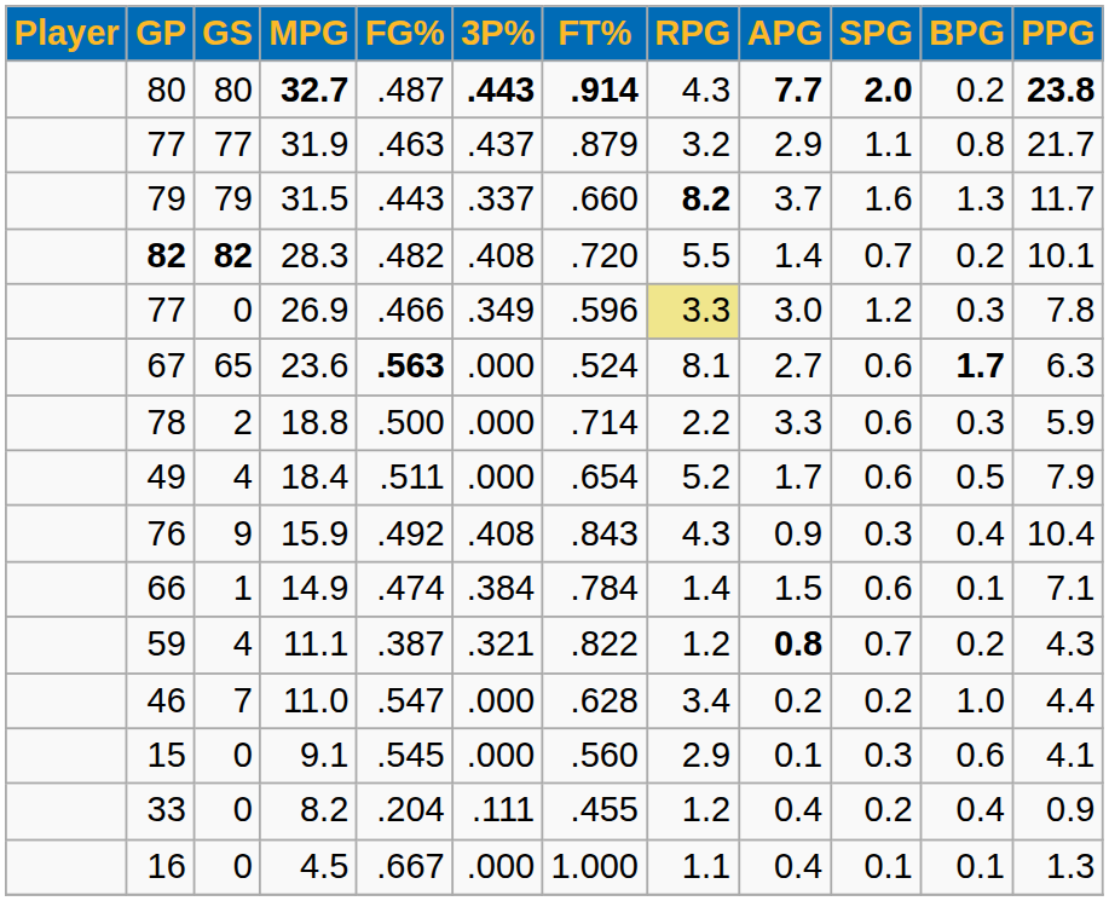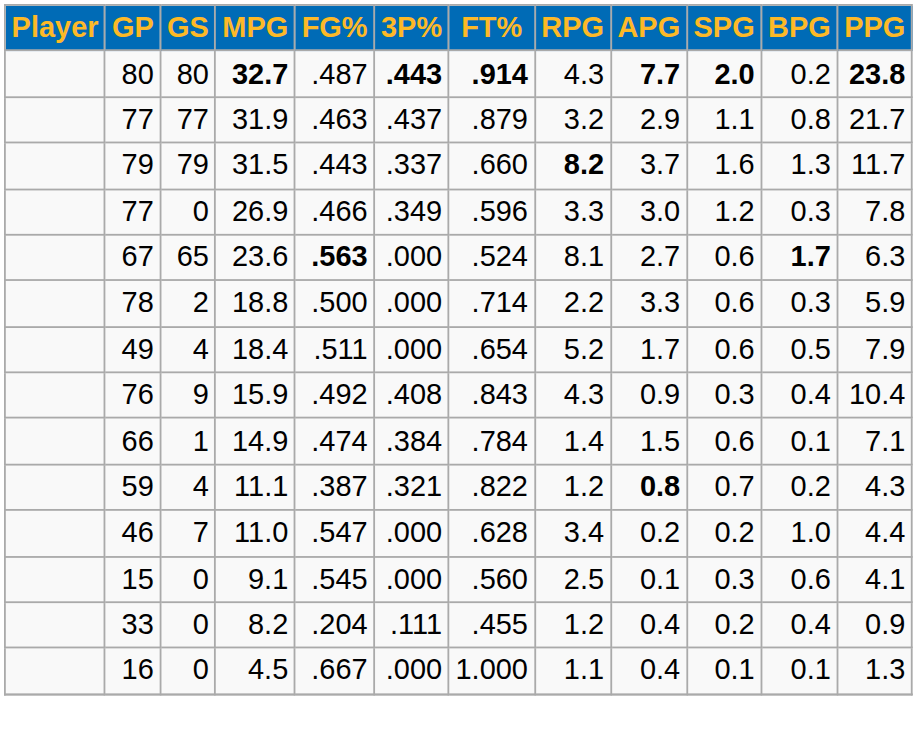- row: 82 | 82 | 28.3 | .482 | .408 | .720 | 5.5 | 1.4 | 0.7 | 0.2 | 10.1
26.9 | RPG: khaki background -> no background
9.1 | RPG: 2.9 -> 2.5
